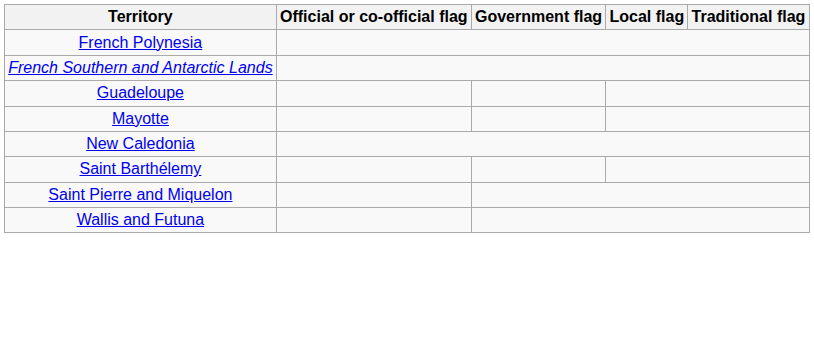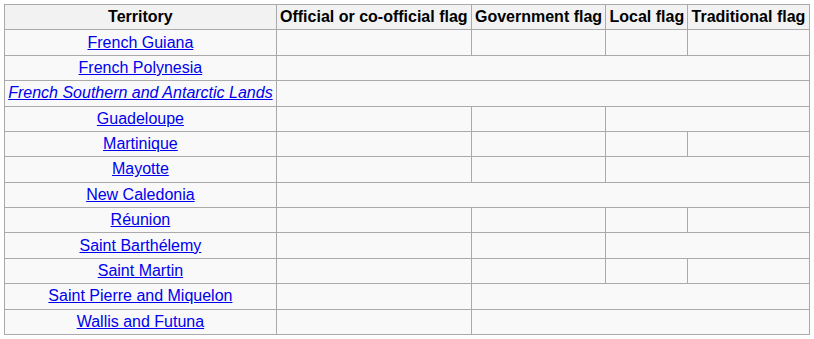+ row: French Guiana
+ row: Martinique
+ row: Réunion
+ row: Saint Martin
